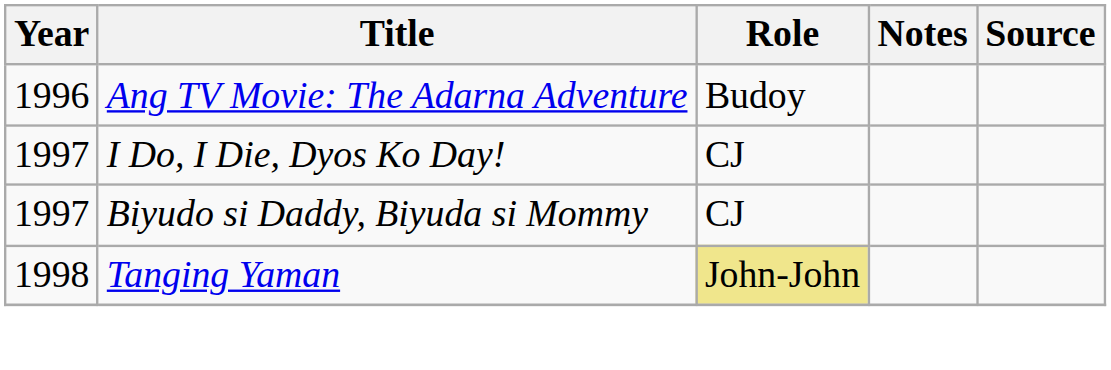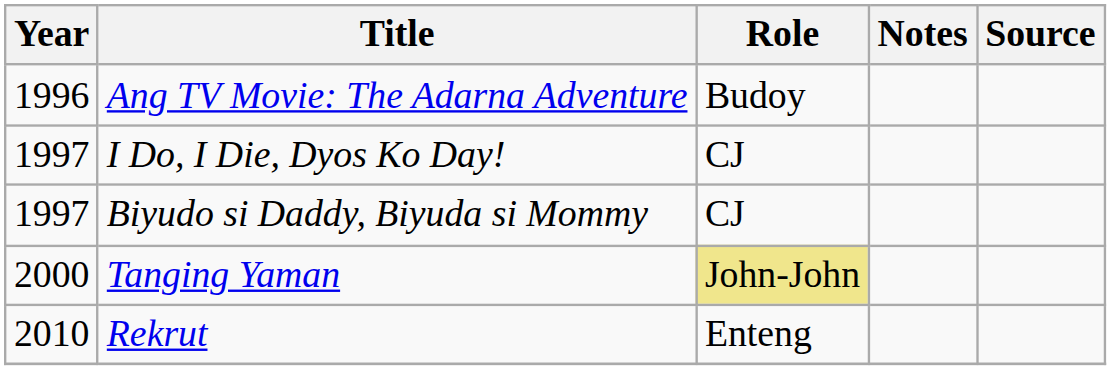Tanging Yaman | Year: 1998 -> 2000
+ row: 2010 | Rekrut | Enteng
